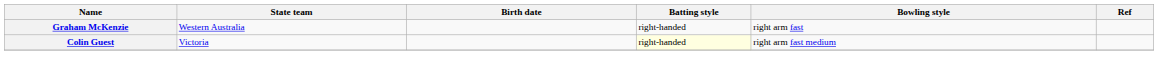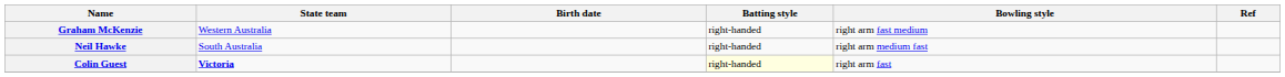Graham McKenzie | Bowling style: right arm fast -> right arm fast medium
+ row: Neil Hawke | South Australia | right-handed | right arm medium fast
Colin Guest | State team: normal -> bold
Colin Guest | Bowling style: right arm fast medium -> right arm fast
